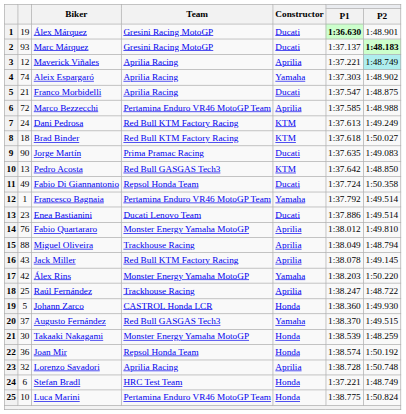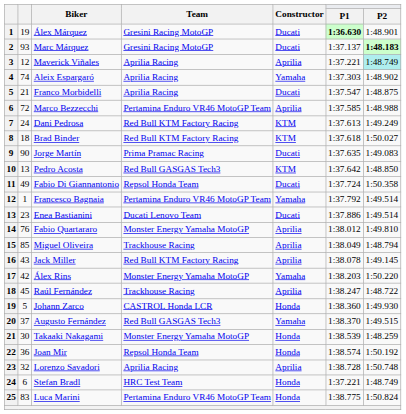Miguel Oliveira | column 2: 88 -> 85
Raúl Fernández | column 2: 25 -> 45
Luca Marini | column 2: 10 -> 83
